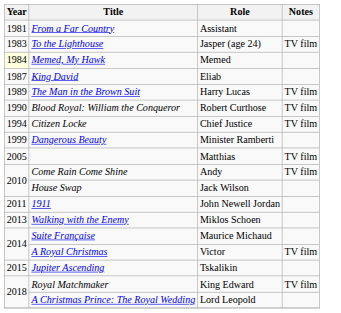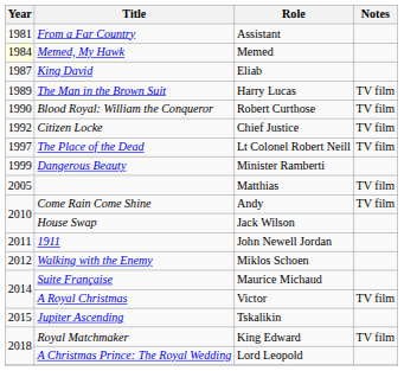- row: 1983 | To the Lighthouse | Jasper (age 24) | TV film
Citizen Locke | Year: 1994 -> 1992
+ row: 1997 | The Place of the Dead | Lt Colonel Robert Neill | TV film
Walking with the Enemy | Year: 2013 -> 2012
